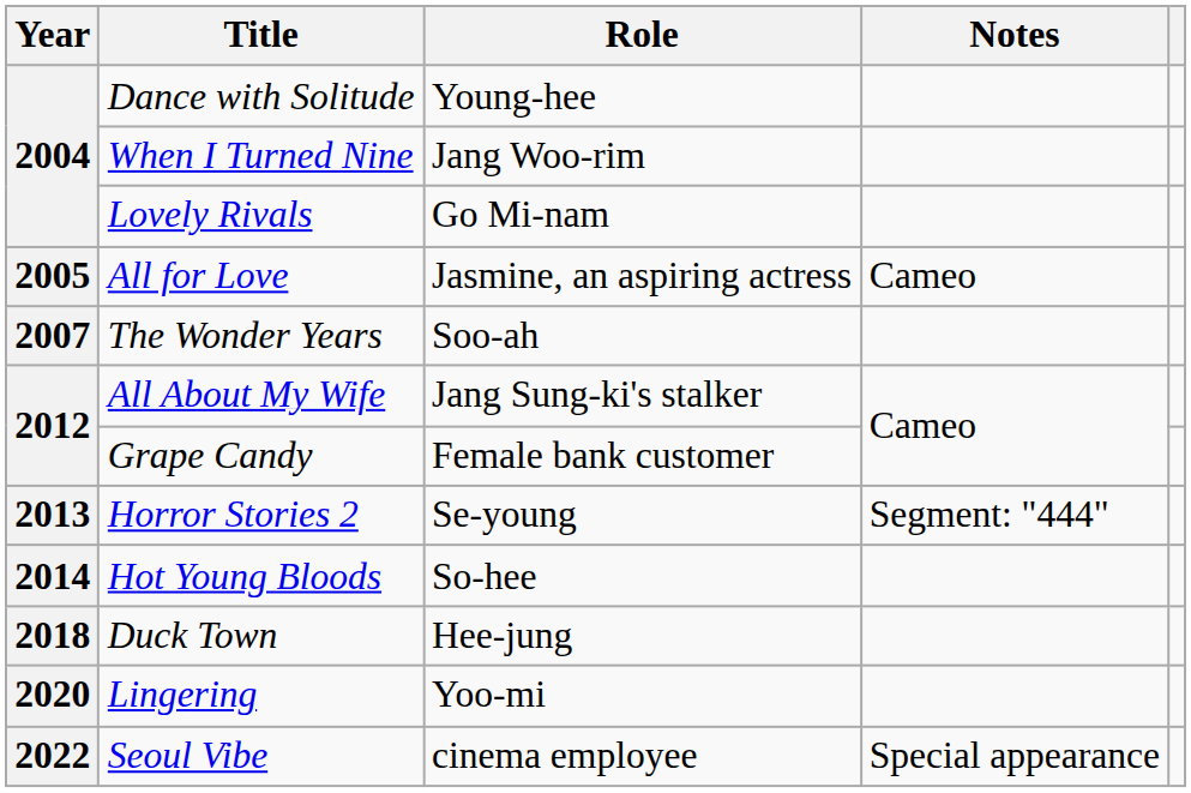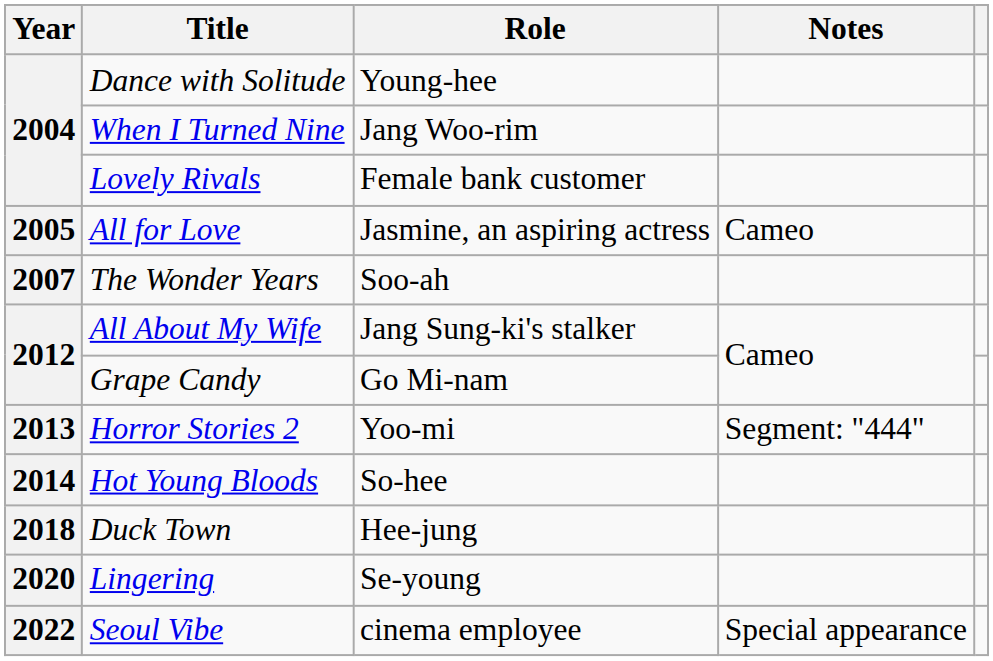Lovely Rivals | Role: Go Mi-nam -> Female bank customer
Grape Candy | Role: Female bank customer -> Go Mi-nam
Horror Stories 2 | Role: Se-young -> Yoo-mi
Lingering | Role: Yoo-mi -> Se-young
